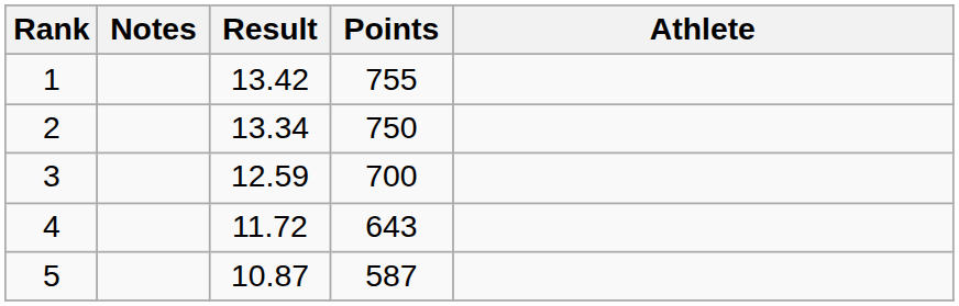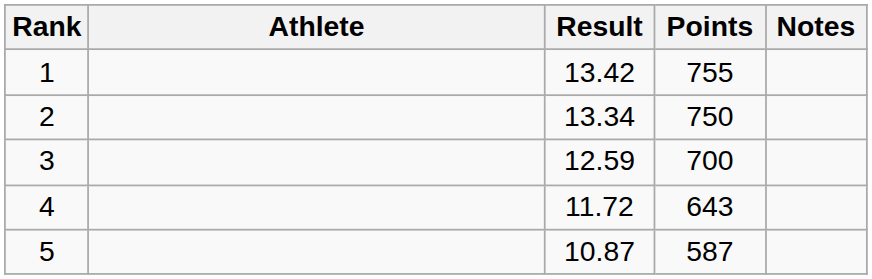columns swapped: Athlete <-> Notes
